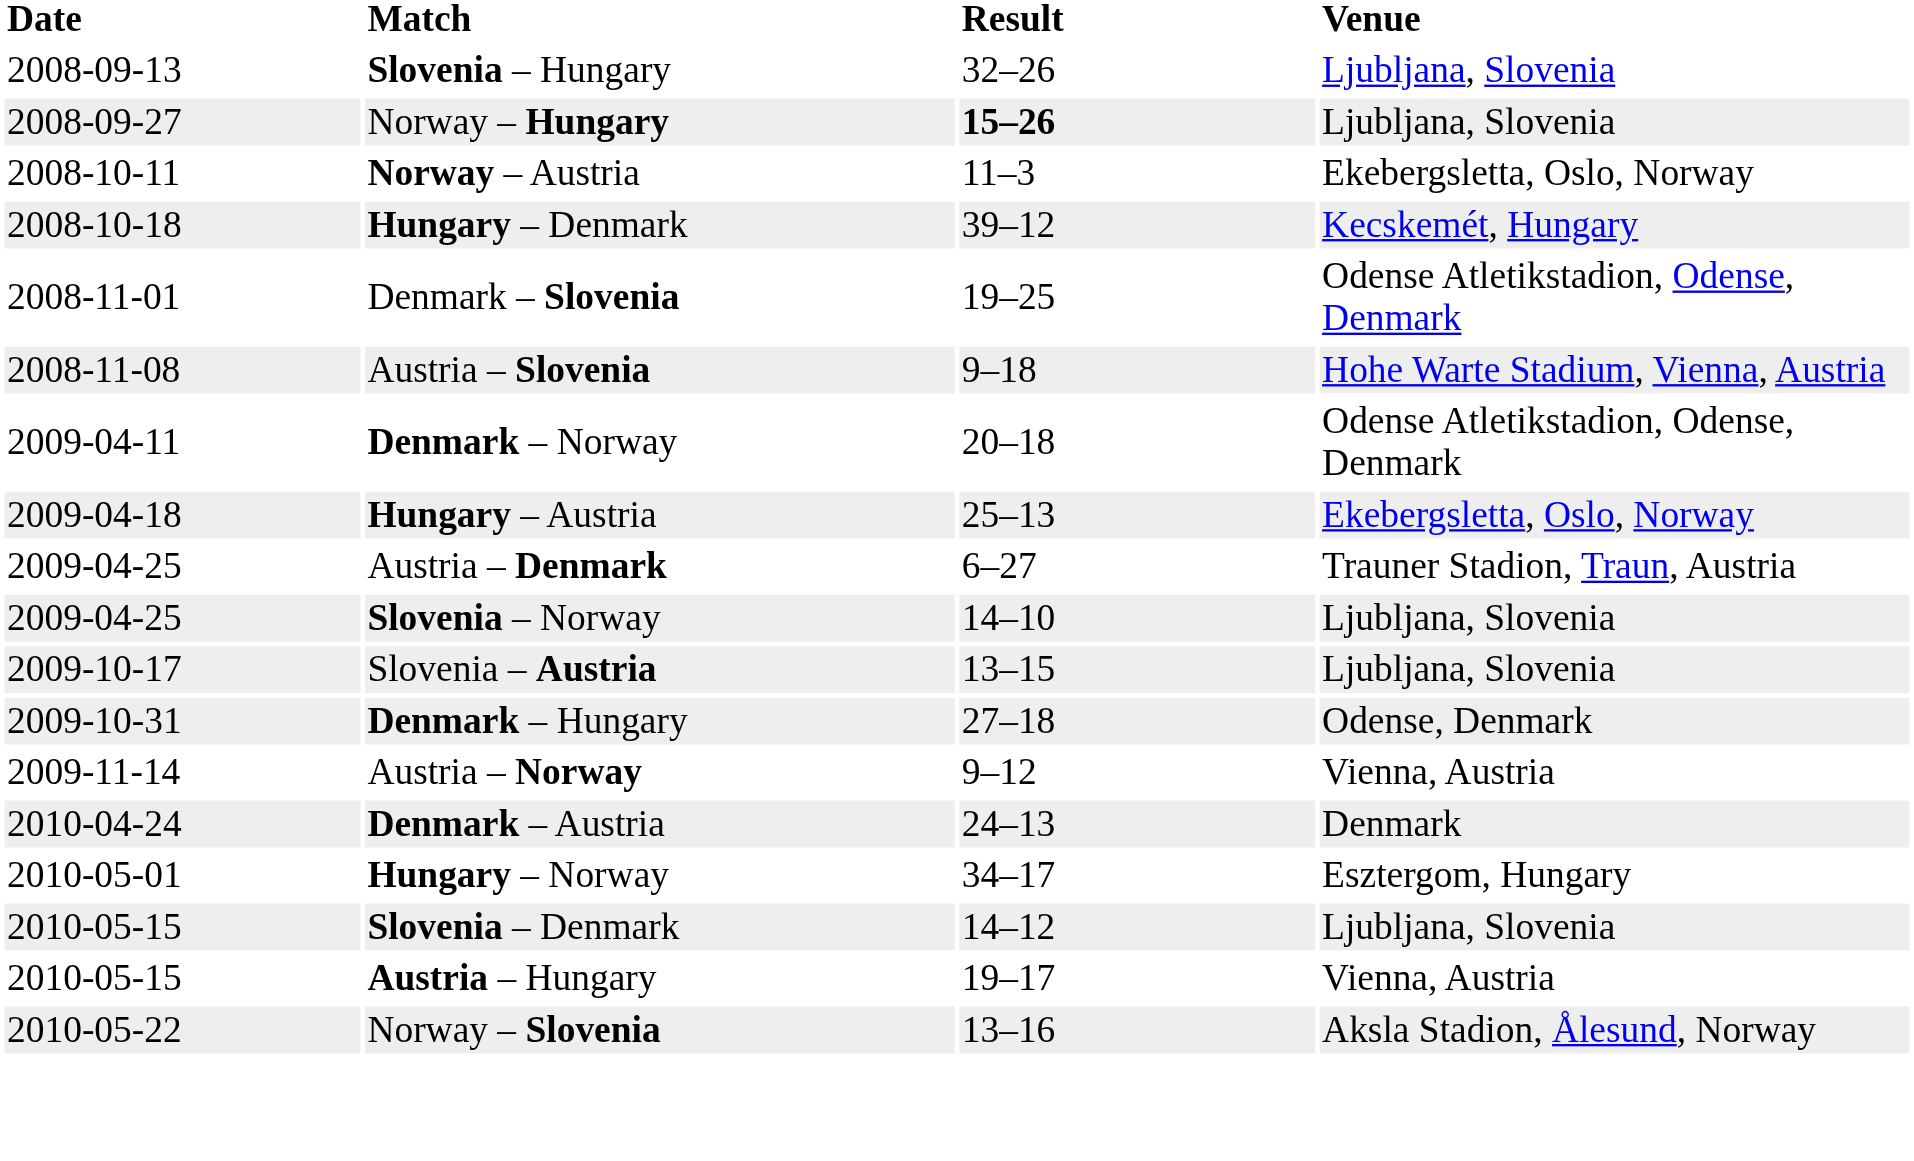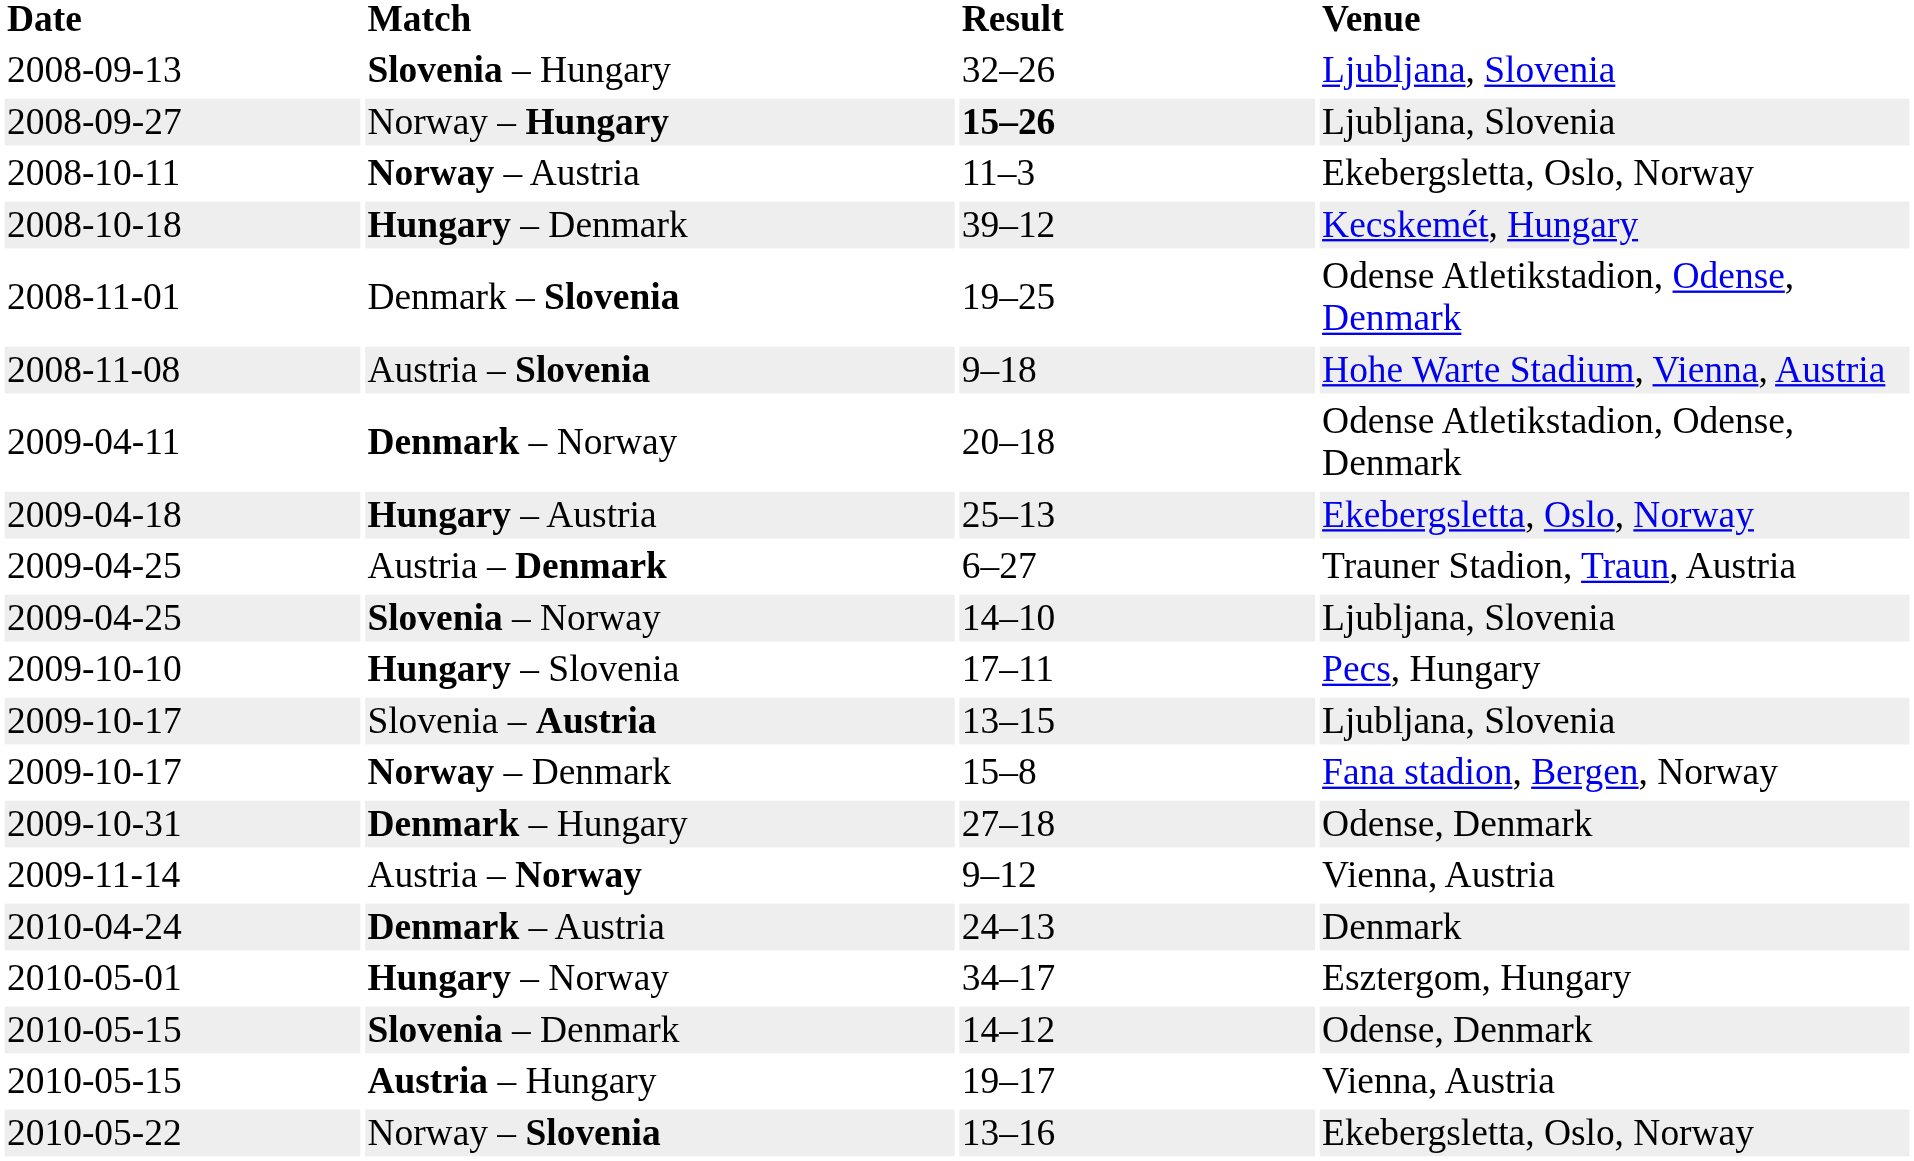+ row: 2009-10-10 | Hungary – Slovenia | 17–11 | Pecs, Hungary
+ row: 2009-10-17 | Norway – Denmark | 15–8 | Fana stadion, Bergen, Norway
Slovenia – Denmark | Venue: Ljubljana, Slovenia -> Odense, Denmark
Norway – Slovenia | Venue: Aksla Stadion, Ålesund, Norway -> Ekebergsletta, Oslo, Norway
